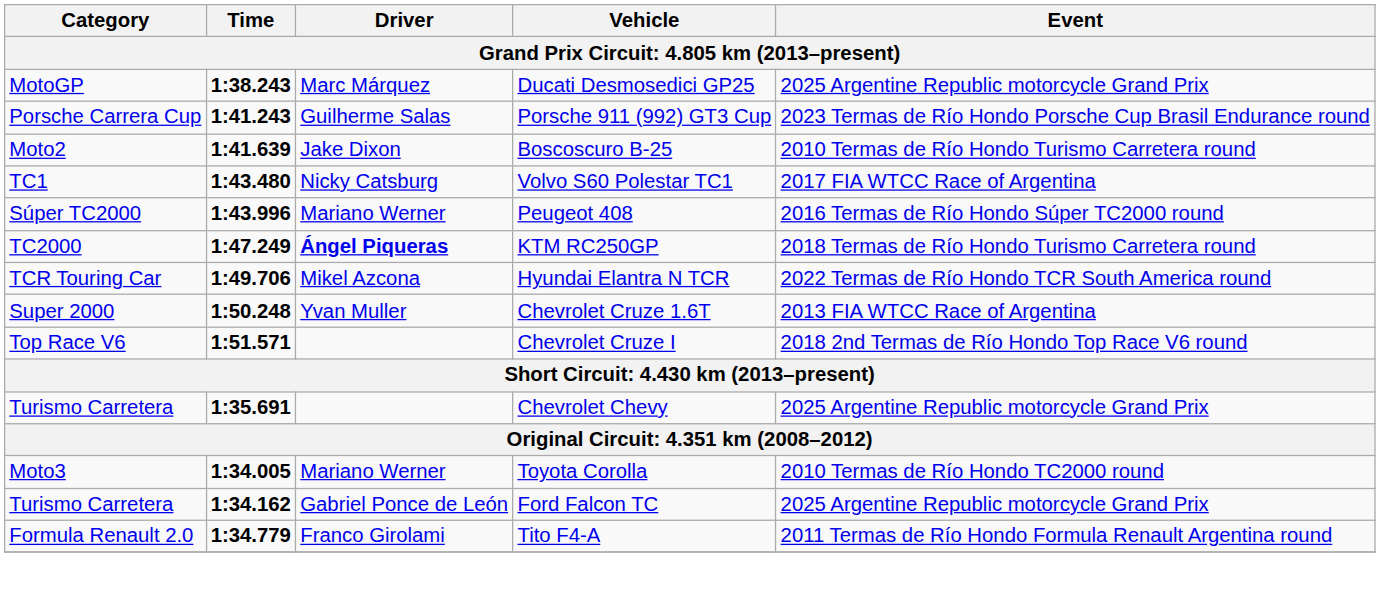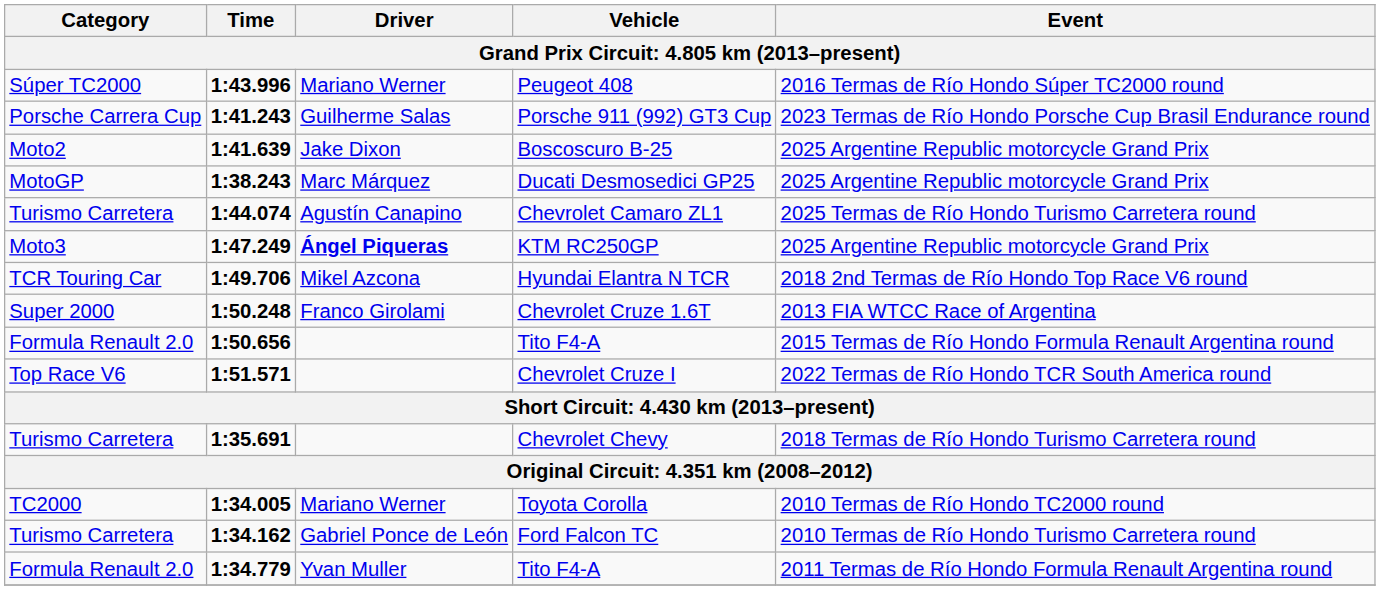rows swapped: Ducati Desmosedici GP25 <-> Peugeot 408
Boscoscuro B-25 | Event: 2010 Termas de Río Hondo Turismo Carretera round -> 2025 Argentine Republic motorcycle Grand Prix
- row: TC1 | 1:43.480 | Nicky Catsburg | Volvo S60 Polestar TC1 | 2017 FIA WTCC Race of Argentina
+ row: Turismo Carretera | 1:44.074 | Agustín Canapino | Chevrolet Camaro ZL1 | 2025 Termas de Río Hondo Turismo Carretera round
KTM RC250GP | Category: TC2000 -> Moto3
KTM RC250GP | Event: 2018 Termas de Río Hondo Turismo Carretera round -> 2025 Argentine Republic motorcycle Grand Prix
Hyundai Elantra N TCR | Event: 2022 Termas de Río Hondo TCR South America round -> 2018 2nd Termas de Río Hondo Top Race V6 round
Chevrolet Cruze 1.6T | Driver: Yvan Muller -> Franco Girolami
+ row: Formula Renault 2.0 | 1:50.656 | Tito F4-A | 2015 Termas de Río Hondo Formula Renault Argentina round
Chevrolet Cruze I | Event: 2018 2nd Termas de Río Hondo Top Race V6 round -> 2022 Termas de Río Hondo TCR South America round
Chevrolet Chevy | Event: 2025 Argentine Republic motorcycle Grand Prix -> 2018 Termas de Río Hondo Turismo Carretera round
Toyota Corolla | Category: Moto3 -> TC2000
Ford Falcon TC | Event: 2025 Argentine Republic motorcycle Grand Prix -> 2010 Termas de Río Hondo Turismo Carretera round
1:34.779 / Tito F4-A | Driver: Franco Girolami -> Yvan Muller
